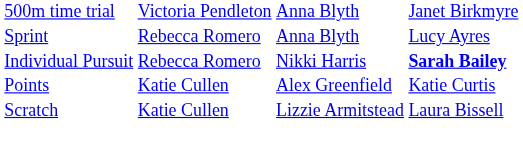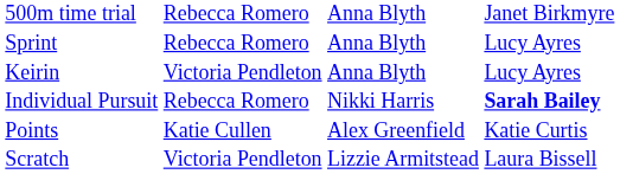500m time trial | column 2: Victoria Pendleton -> Rebecca Romero
+ row: Keirin | Victoria Pendleton | Anna Blyth | Lucy Ayres
Scratch | column 2: Katie Cullen -> Victoria Pendleton
